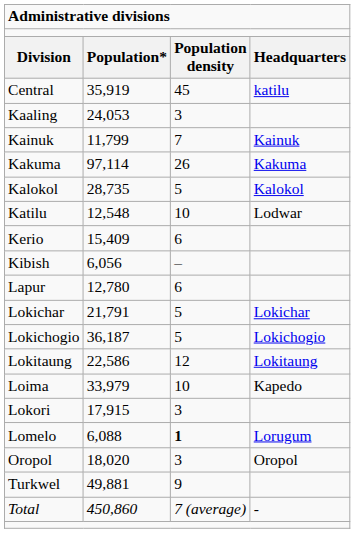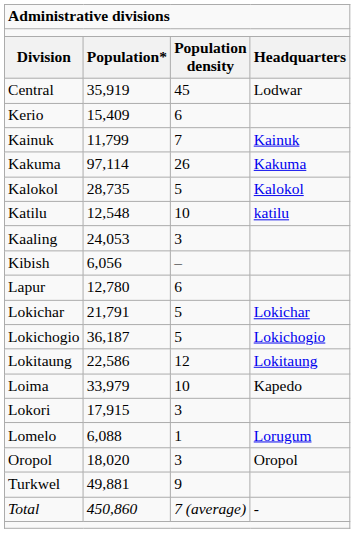Central | column 4: katilu -> Lodwar
rows swapped: Kaaling <-> Kerio
Katilu | column 4: Lodwar -> katilu
Lomelo | column 3: bold -> normal
